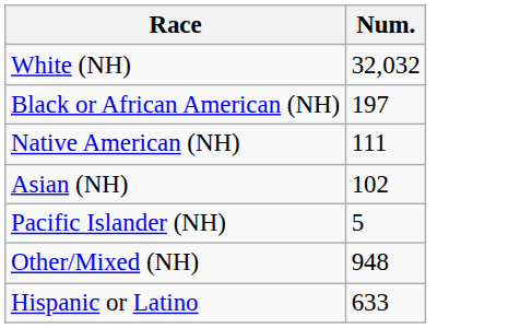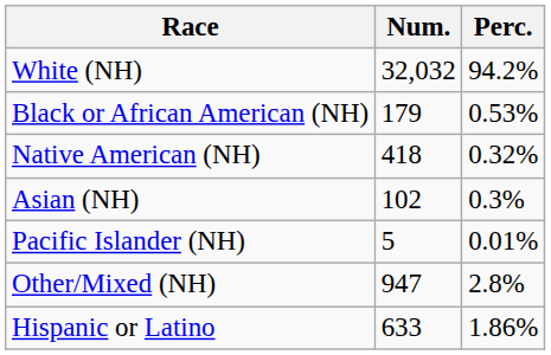+ column: Perc. | 94.2% | 0.53% | 0.32% | 0.3% | 0.01% | 2.8% | 1.86%
Black or African American (NH) | Num.: 197 -> 179
Native American (NH) | Num.: 111 -> 418
Other/Mixed (NH) | Num.: 948 -> 947
